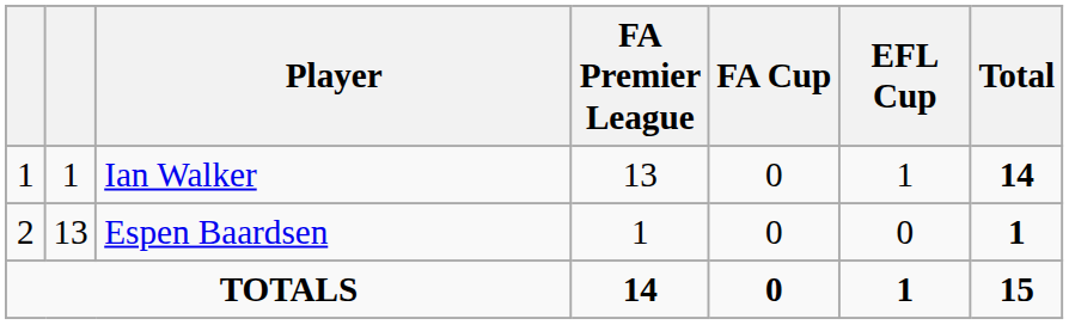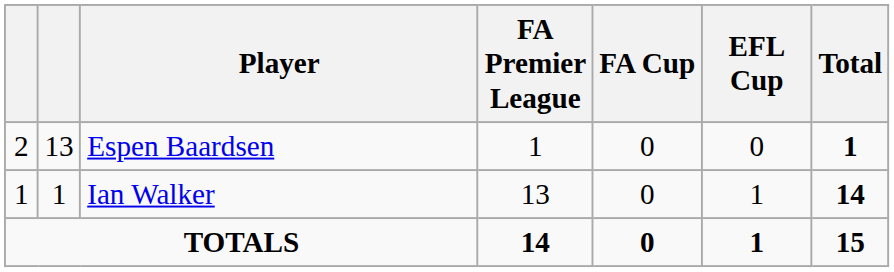rows swapped: Ian Walker <-> Espen Baardsen
